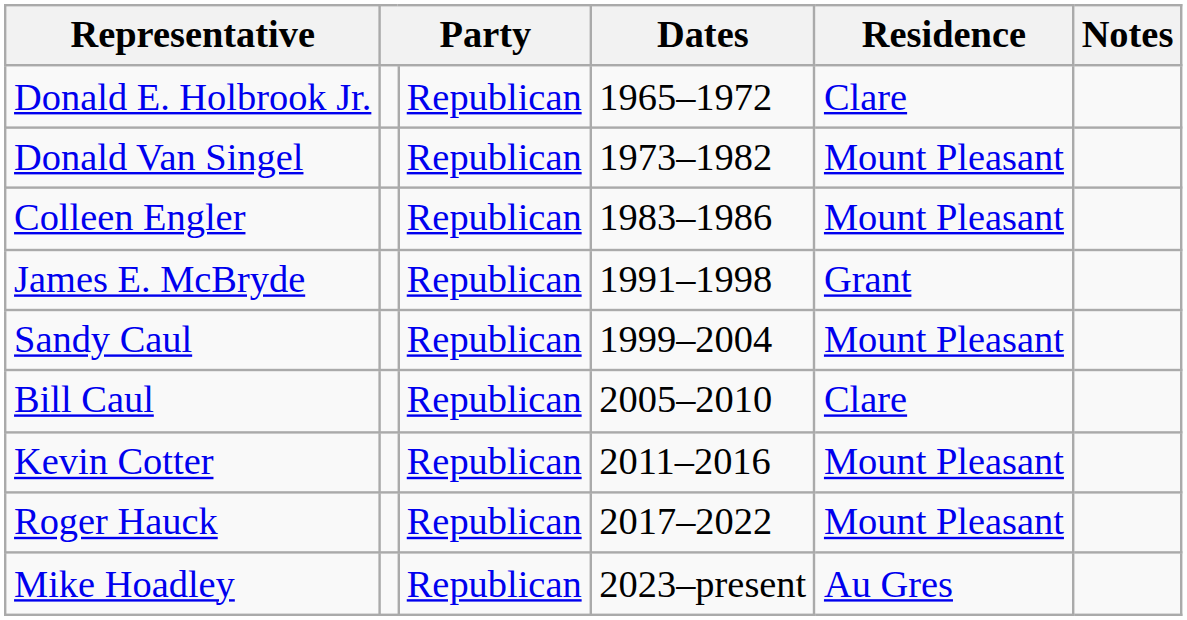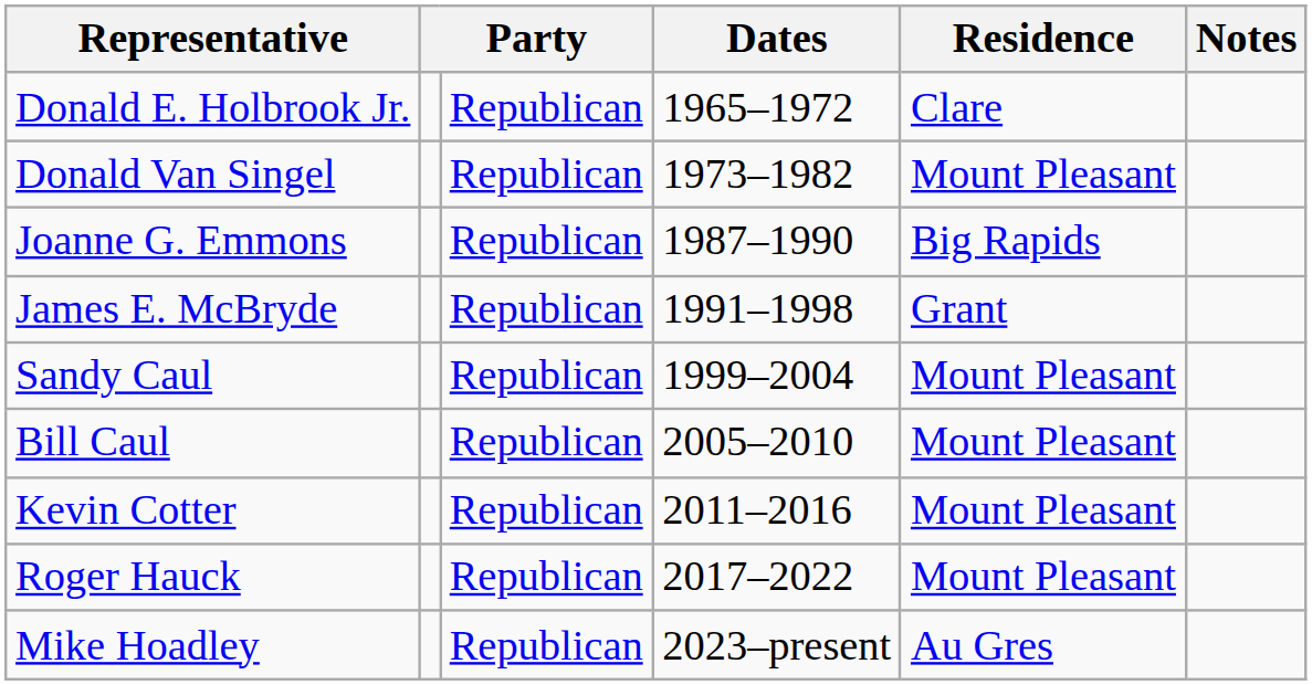- row: Colleen Engler | Republican | 1983–1986 | Mount Pleasant
+ row: Joanne G. Emmons | Republican | 1987–1990 | Big Rapids
Bill Caul | Residence: Clare -> Mount Pleasant
